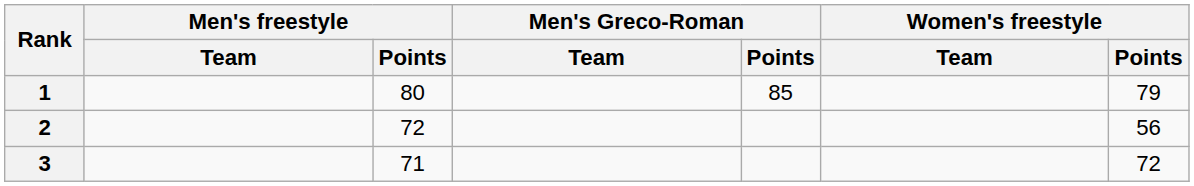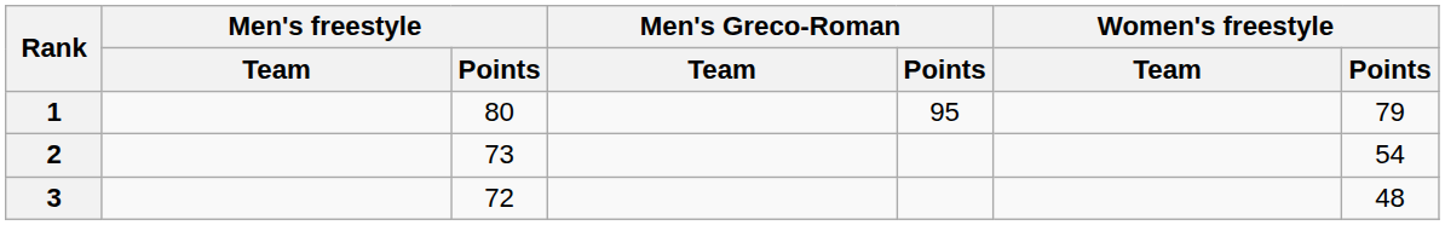1 | Men's Greco-Roman / Points: 85 -> 95
2 | Men's freestyle / Points: 72 -> 73
2 | Women's freestyle / Points: 56 -> 54
3 | Men's freestyle / Points: 71 -> 72
3 | Women's freestyle / Points: 72 -> 48
